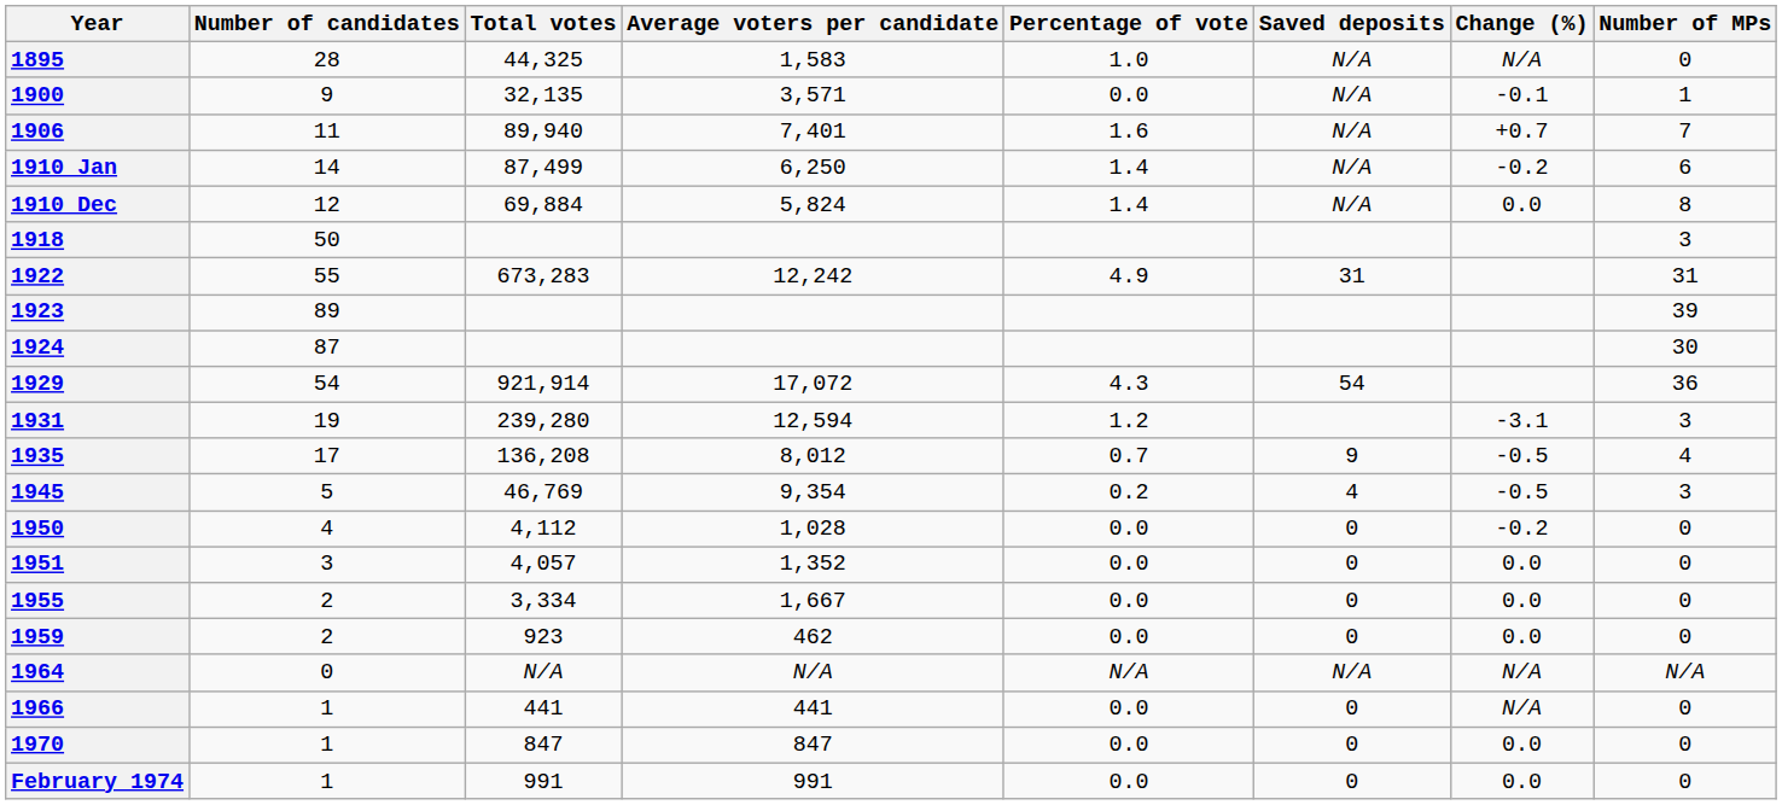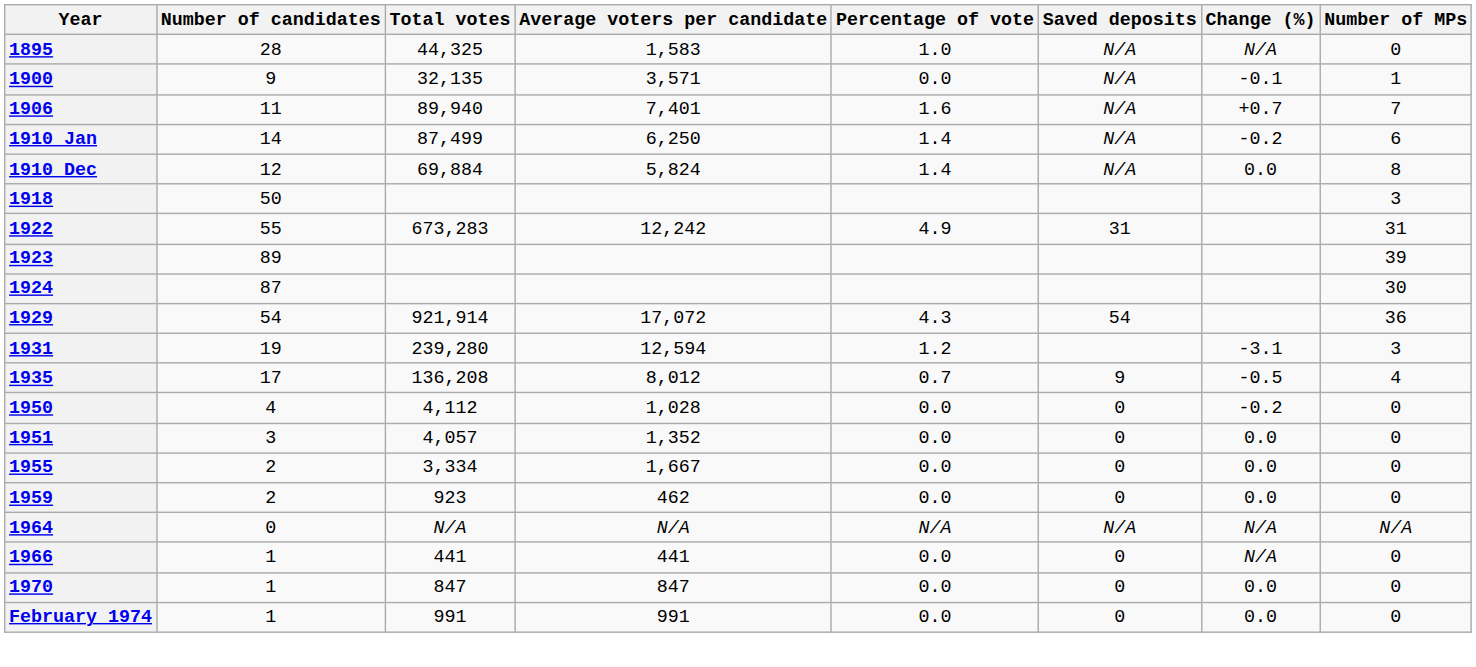- row: 1945 | 5 | 46,769 | 9,354 | 0.2 | 4 | -0.5 | 3
